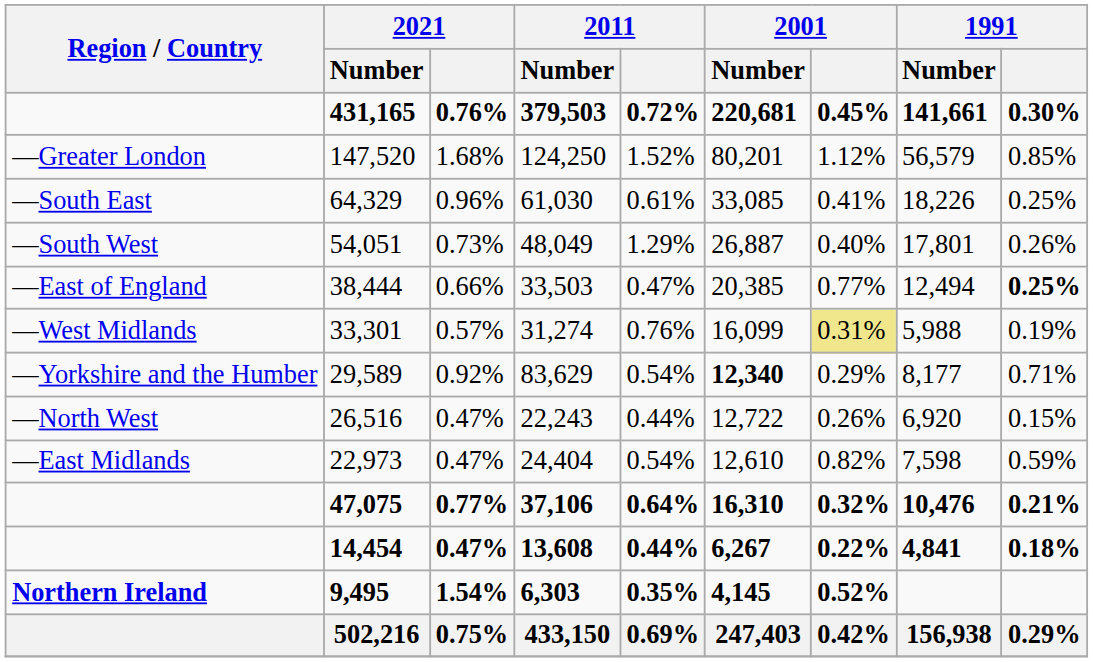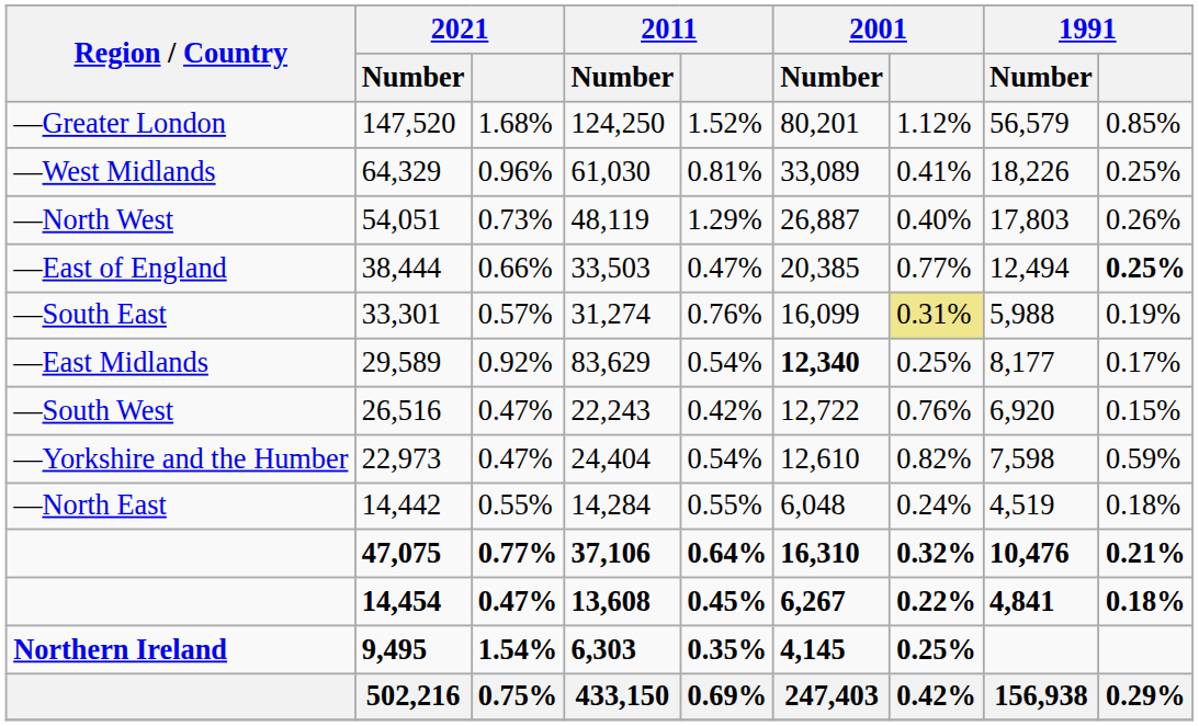- row: 431,165 | 0.76% | 379,503 | 0.72% | 220,681 | 0.45% | 141,661 | 0.30%
64,329 | Region / Country: —South East -> —West Midlands
64,329 | 2011: 0.61% -> 0.81%
64,329 | 2001 / Number: 33,085 -> 33,089
54,051 | Region / Country: —South West -> —North West
54,051 | 2011 / Number: 48,049 -> 48,119
54,051 | 1991 / Number: 17,801 -> 17,803
33,301 | Region / Country: —West Midlands -> —South East
29,589 | Region / Country: —Yorkshire and the Humber -> —East Midlands
29,589 | 2001: 0.29% -> 0.25%
29,589 | 1991: 0.71% -> 0.17%
26,516 | Region / Country: —North West -> —South West
26,516 | 2011: 0.44% -> 0.42%
26,516 | 2001: 0.26% -> 0.76%
22,973 | Region / Country: —East Midlands -> —Yorkshire and the Humber
+ row: —North East | 14,442 | 0.55% | 14,284 | 0.55% | 6,048 | 0.24% | 4,519 | 0.18%
14,454 | 2011: 0.44% -> 0.45%
9,495 | 2001: 0.52% -> 0.25%
